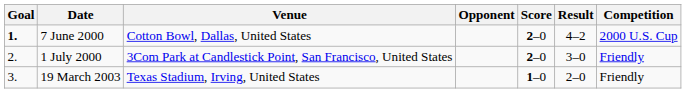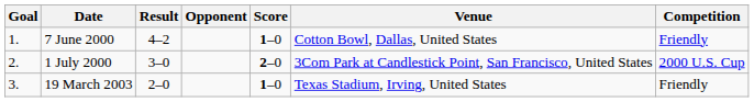columns swapped: Venue <-> Result
7 June 2000 | Goal: bold -> normal
7 June 2000 | Score: 2–0 -> 1–0
7 June 2000 | Competition: 2000 U.S. Cup -> Friendly
1 July 2000 | Competition: Friendly -> 2000 U.S. Cup
